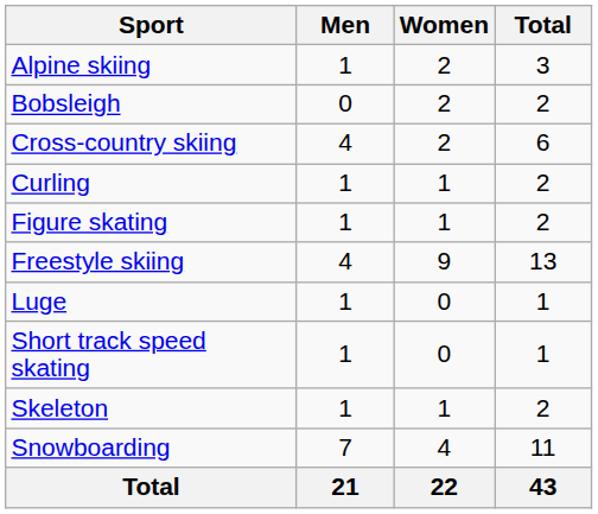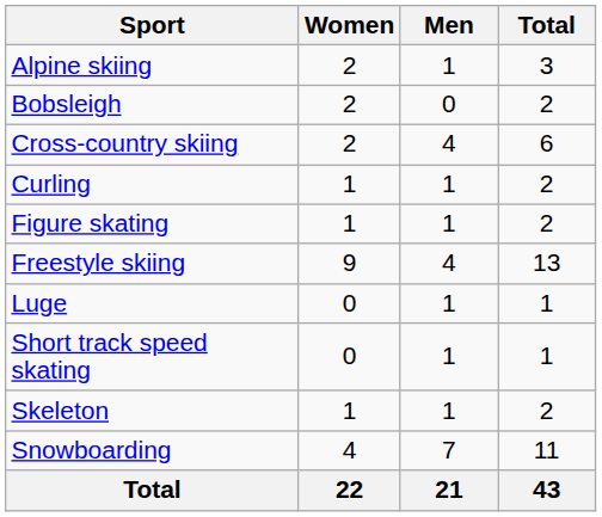columns swapped: Men <-> Women
